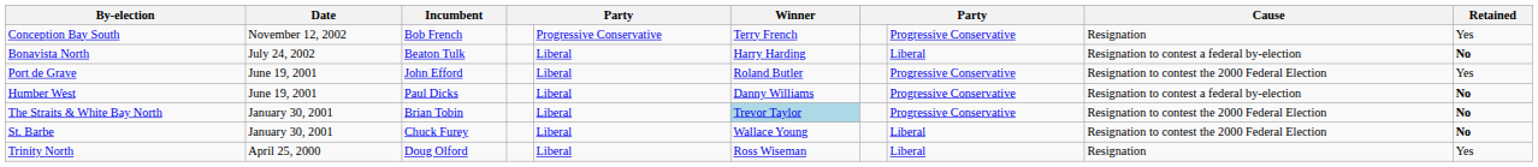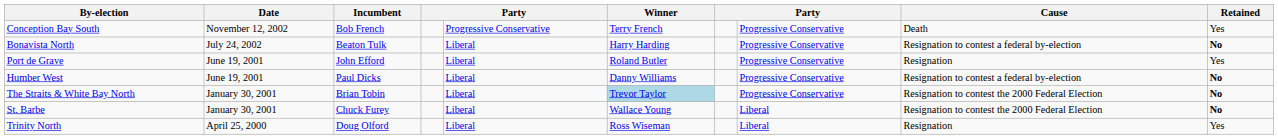Conception Bay South | Cause: Resignation -> Death
Bonavista North | column 8: Liberal -> Progressive Conservative
Port de Grave | Cause: Resignation to contest the 2000 Federal Election -> Resignation
